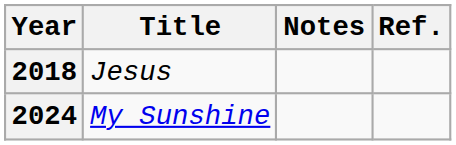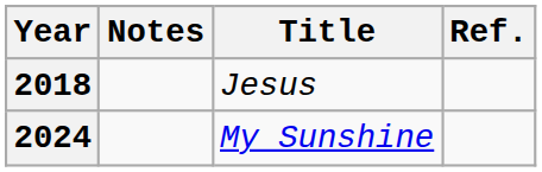columns swapped: Title <-> Notes
